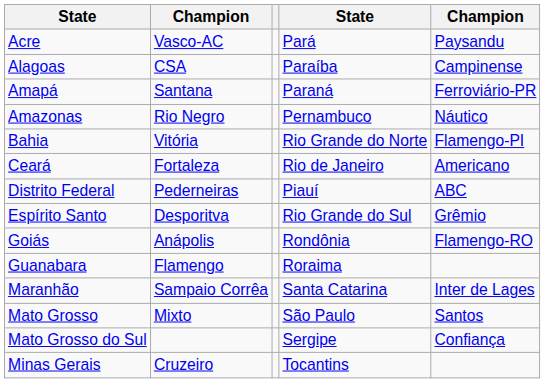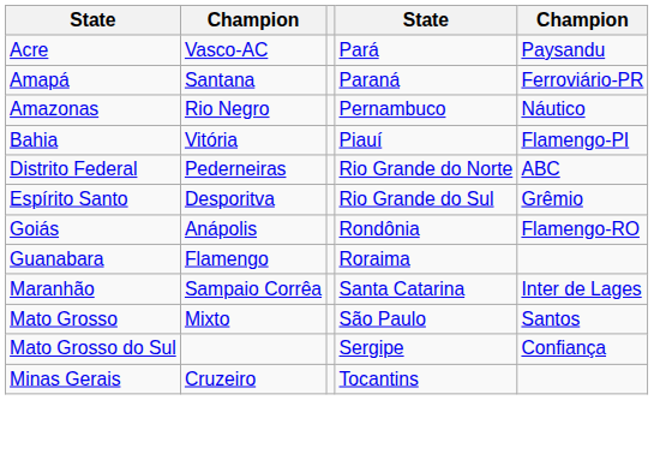- row: Alagoas | CSA | Paraíba | Campinense
Bahia | column 4: Rio Grande do Norte -> Piauí
- row: Ceará | Fortaleza | Rio de Janeiro | Americano
Distrito Federal | column 4: Piauí -> Rio Grande do Norte
